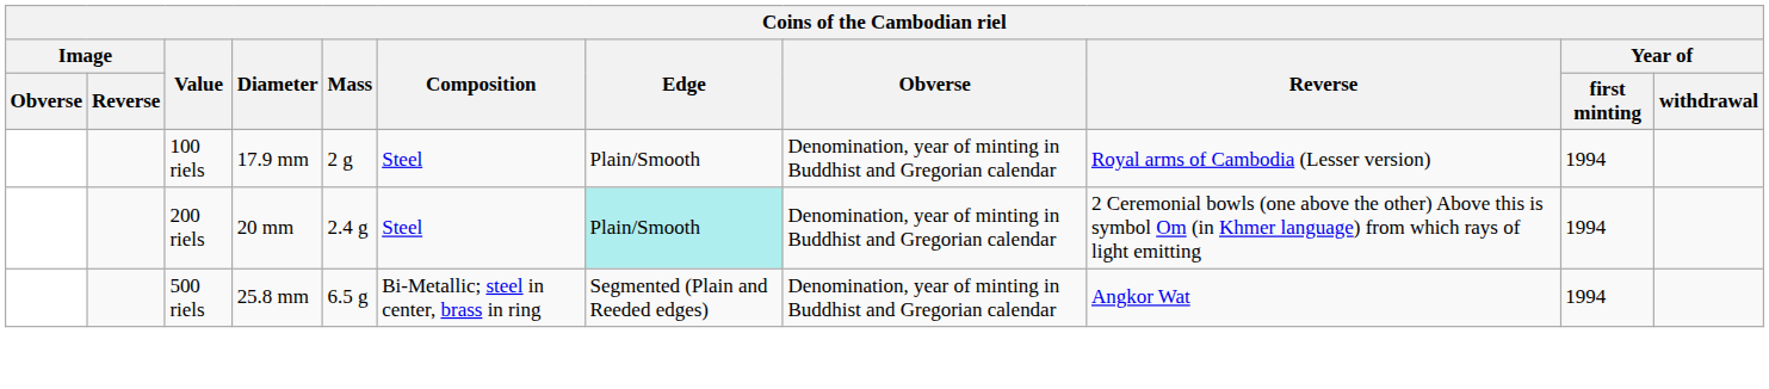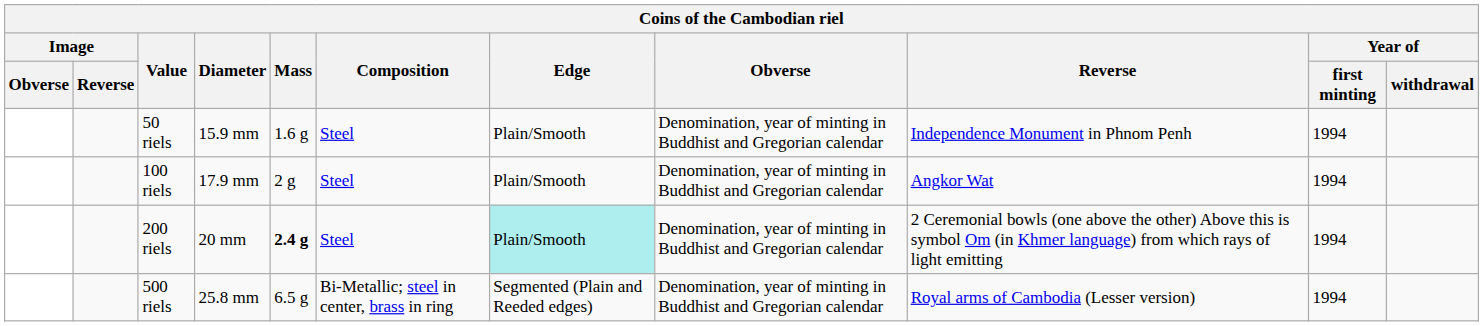+ row: 50 riels | 15.9 mm | 1.6 g | Steel | Plain/Smooth | Denomination, year of minting in Buddhist and Gregorian calendar | Independence Monument in Phnom Penh | 1994
100 riels | Reverse: Royal arms of Cambodia (Lesser version) -> Angkor Wat
200 riels | Mass: normal -> bold
500 riels | Reverse: Angkor Wat -> Royal arms of Cambodia (Lesser version)
